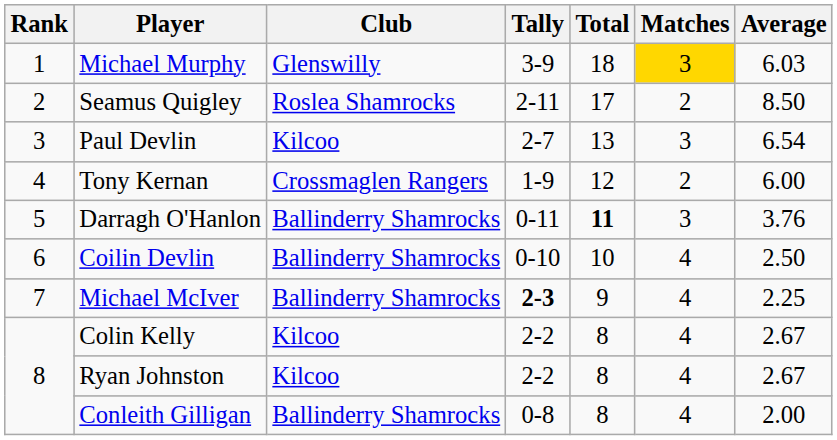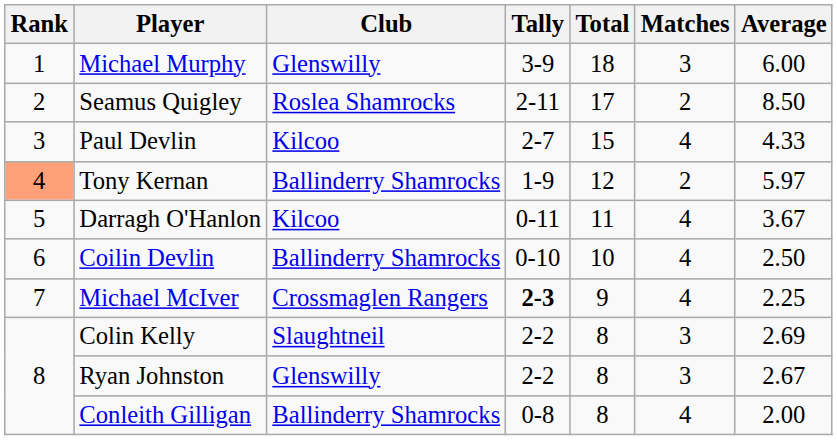Michael Murphy | Matches: gold background -> no background
Michael Murphy | Average: 6.03 -> 6.00
Paul Devlin | Total: 13 -> 15
Paul Devlin | Matches: 3 -> 4
Paul Devlin | Average: 6.54 -> 4.33
Tony Kernan | Rank: no background -> lightsalmon background
Tony Kernan | Club: Crossmaglen Rangers -> Ballinderry Shamrocks
Tony Kernan | Average: 6.00 -> 5.97
Darragh O'Hanlon | Club: Ballinderry Shamrocks -> Kilcoo
Darragh O'Hanlon | Total: bold -> normal
Darragh O'Hanlon | Matches: 3 -> 4
Darragh O'Hanlon | Average: 3.76 -> 3.67
Michael McIver | Club: Ballinderry Shamrocks -> Crossmaglen Rangers
Colin Kelly | Club: Kilcoo -> Slaughtneil
Colin Kelly | Matches: 4 -> 3
Colin Kelly | Average: 2.67 -> 2.69
Ryan Johnston | Club: Kilcoo -> Glenswilly
Ryan Johnston | Matches: 4 -> 3
